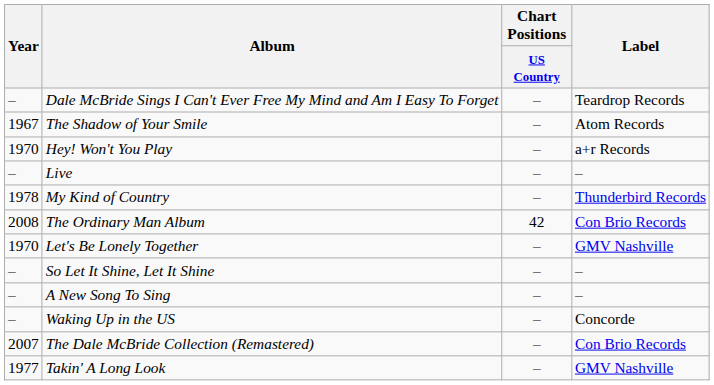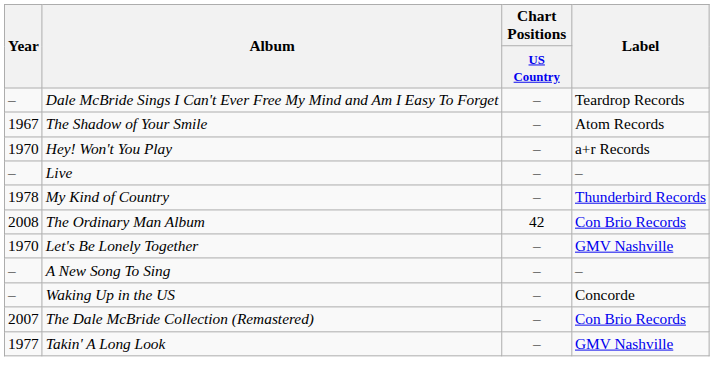- row: – | So Let It Shine, Let It Shine | – | –
